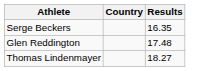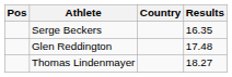+ column: Pos
